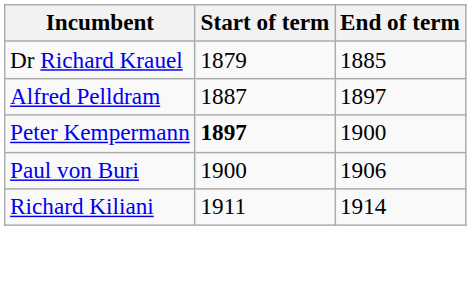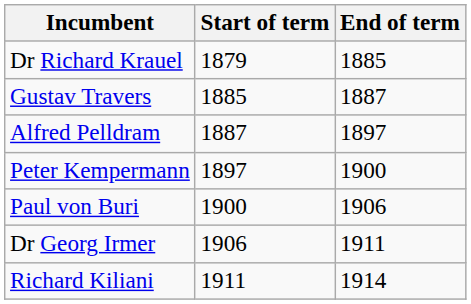+ row: Gustav Travers | 1885 | 1887
Peter Kempermann | Start of term: bold -> normal
+ row: Dr Georg Irmer | 1906 | 1911
